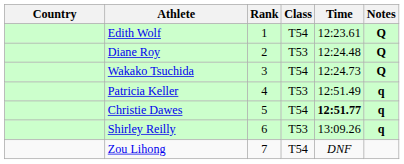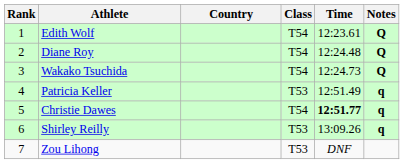columns swapped: Rank <-> Country
Diane Roy | Class: T53 -> T54
Zou Lihong | Class: T54 -> T53
